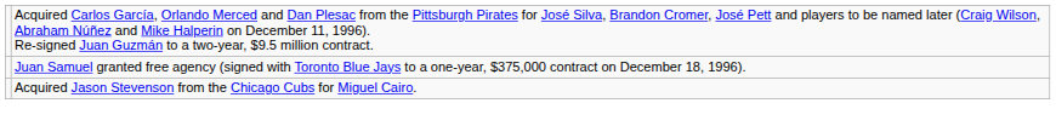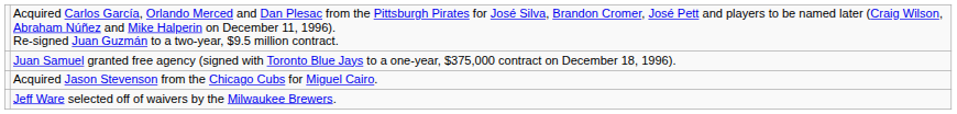+ row: Jeff Ware selected off of waivers by the Milwaukee Brewers.
